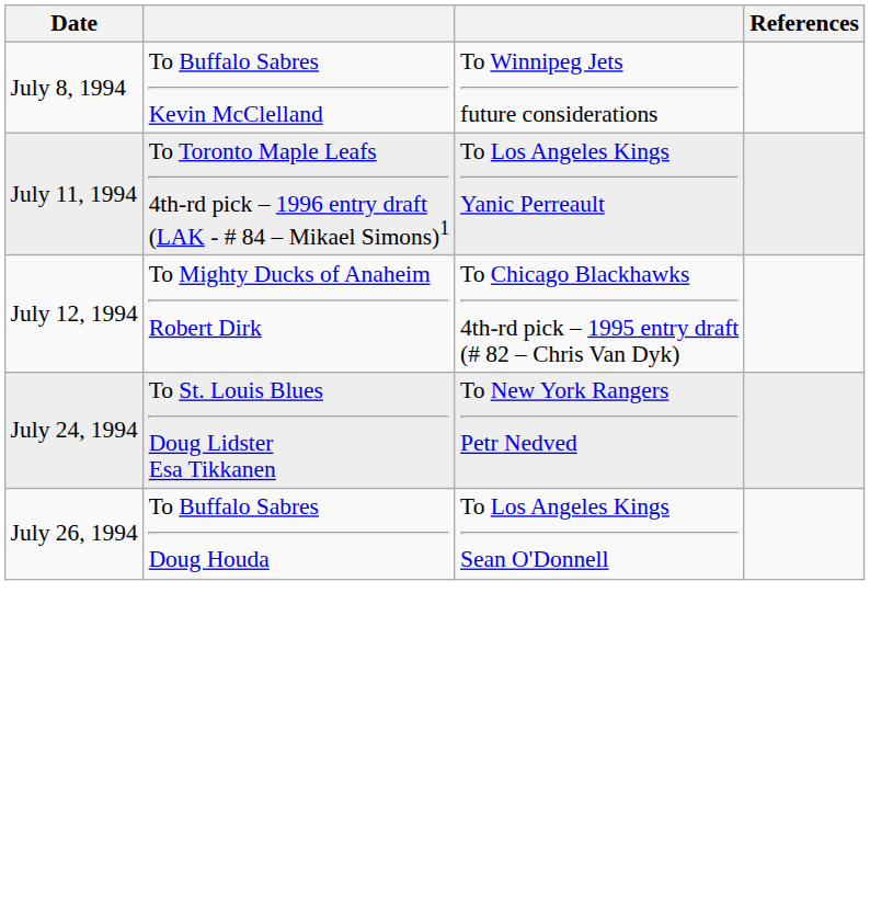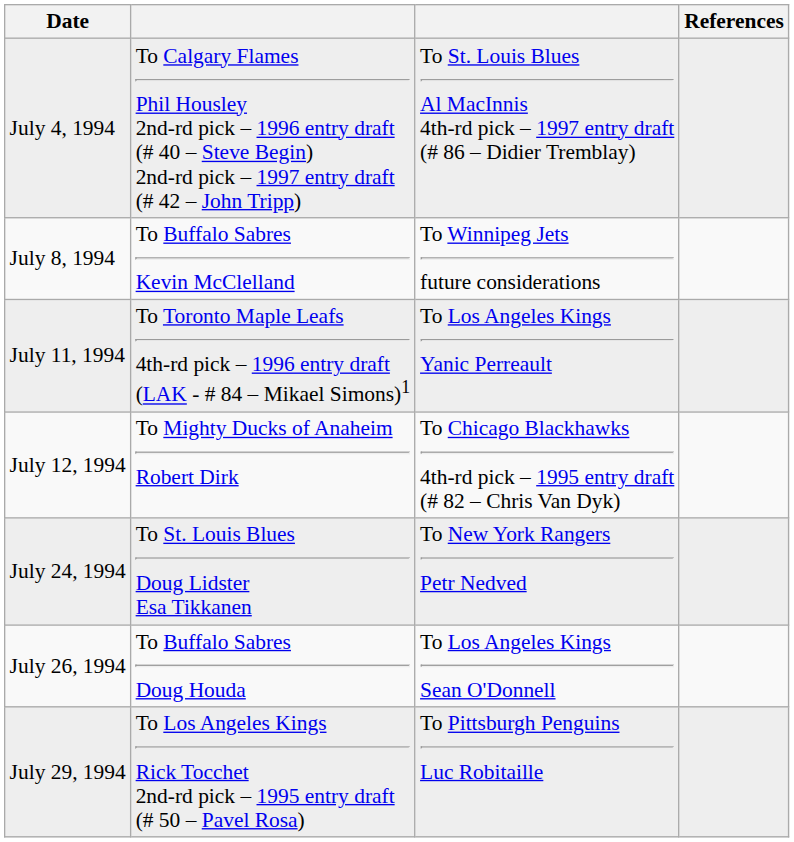+ row: July 4, 1994 | To Calgary Flames Phil Housley 2nd-rd pick – 1996 entry draft (# 40 – Steve Begin) 2nd-rd pick – 1997 entry draft (# 42 – John Tripp) | To St. Louis Blues Al MacInnis 4th-rd pick – 1997 entry draft (# 86 – Didier Tremblay)
+ row: July 29, 1994 | To Los Angeles Kings Rick Tocchet 2nd-rd pick – 1995 entry draft (# 50 – Pavel Rosa) | To Pittsburgh Penguins Luc Robitaille
